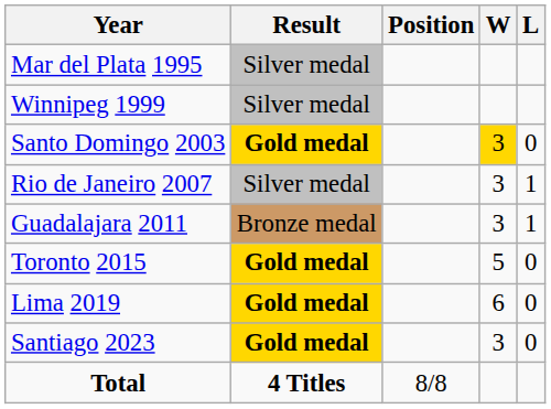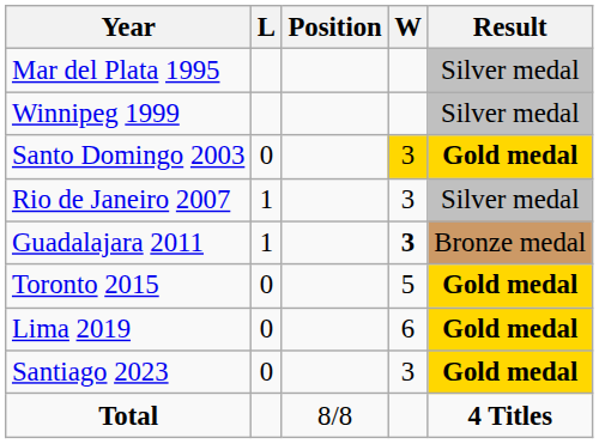columns swapped: Result <-> L
Guadalajara 2011 | W: normal -> bold
